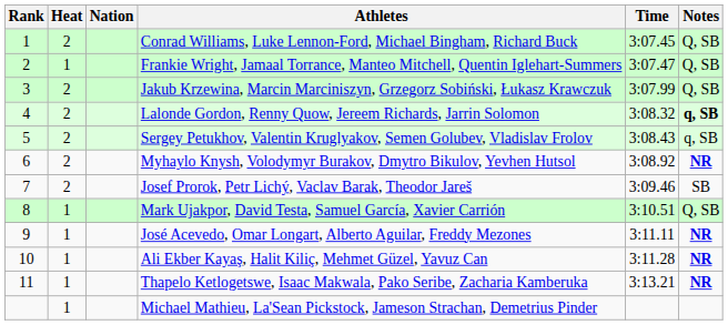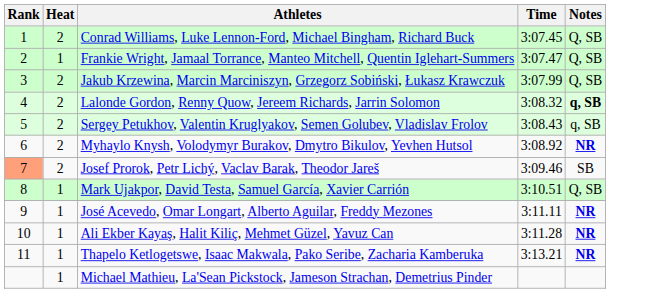- column: Nation
Josef Prorok, Petr Lichý, Vaclav Barak, Theodor Jareš | Rank: no background -> lightsalmon background
